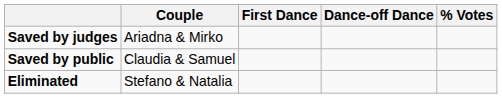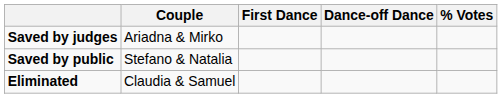Saved by public | Couple: Claudia & Samuel -> Stefano & Natalia
Eliminated | Couple: Stefano & Natalia -> Claudia & Samuel
